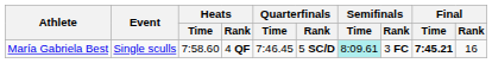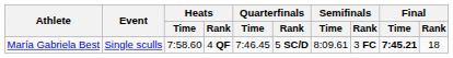María Gabriela Best | Semifinals / Time: paleturquoise background -> no background
María Gabriela Best | Final / Rank: 16 -> 18
